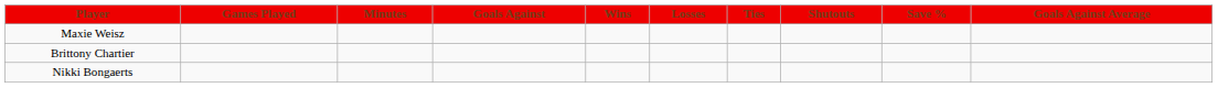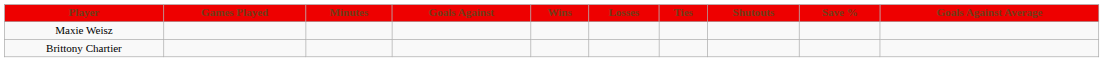- row: Nikki Bongaerts
